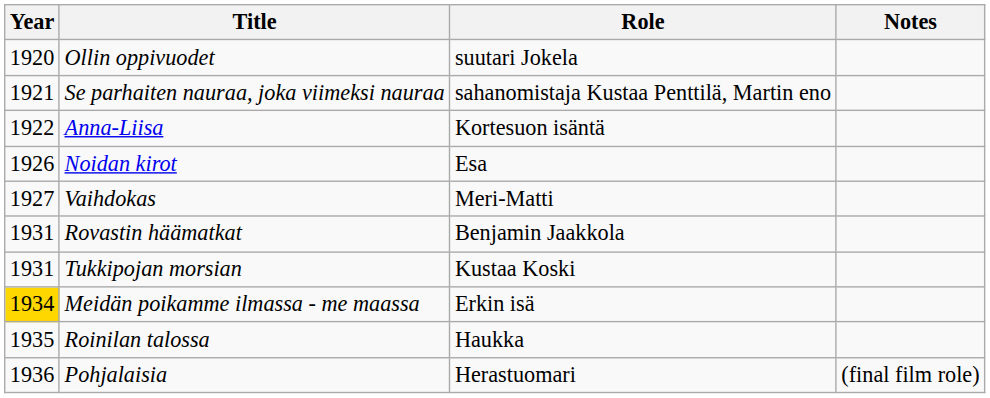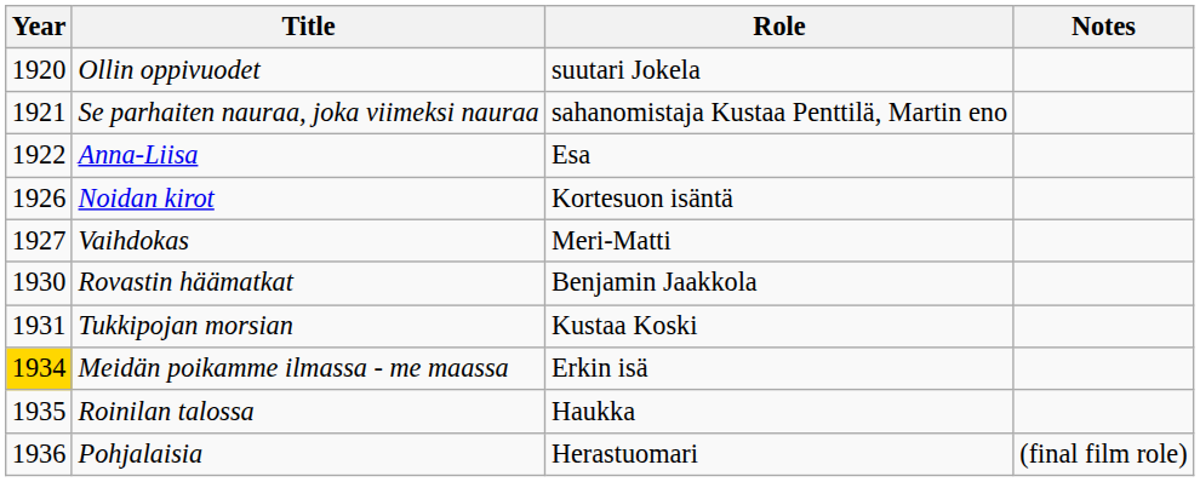Anna-Liisa | Role: Kortesuon isäntä -> Esa
Noidan kirot | Role: Esa -> Kortesuon isäntä
Rovastin häämatkat | Year: 1931 -> 1930
